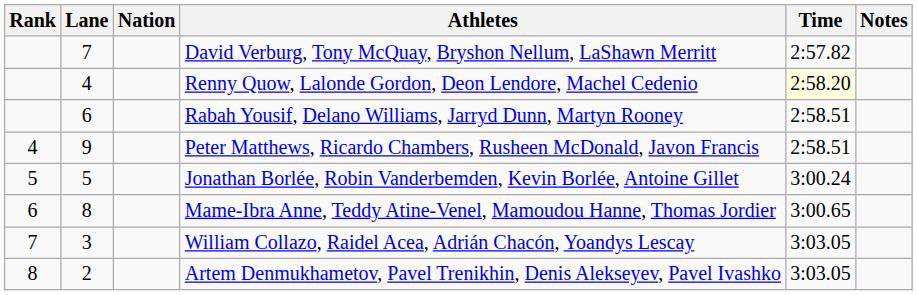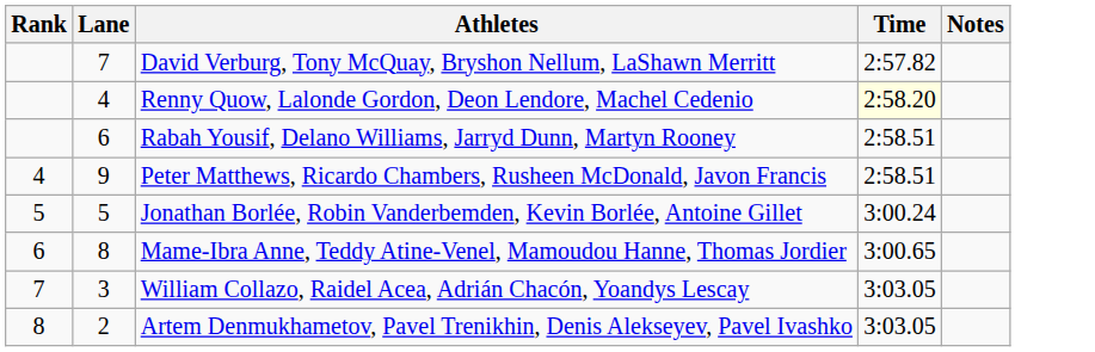- column: Nation
